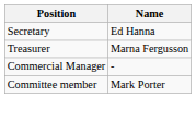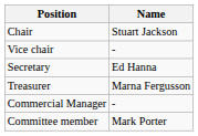+ row: Chair | Stuart Jackson
+ row: Vice chair | -
